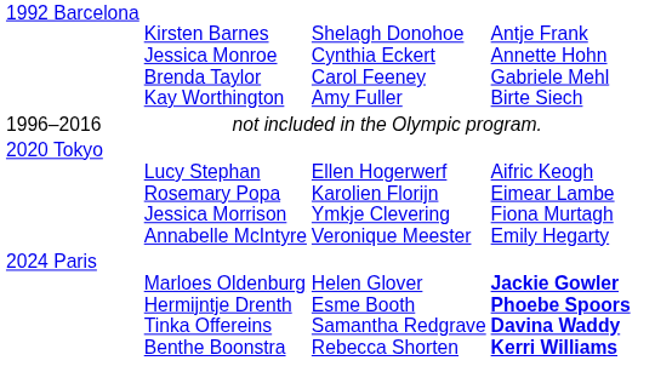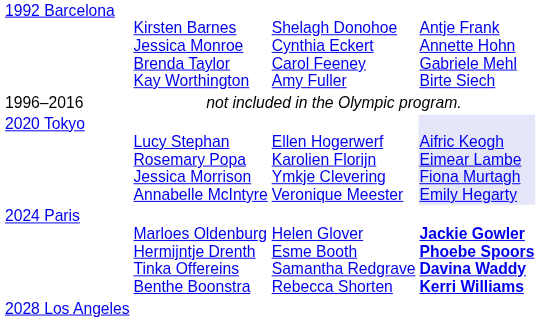2020 Tokyo | column 4: no background -> lavender background
+ row: 2028 Los Angeles
